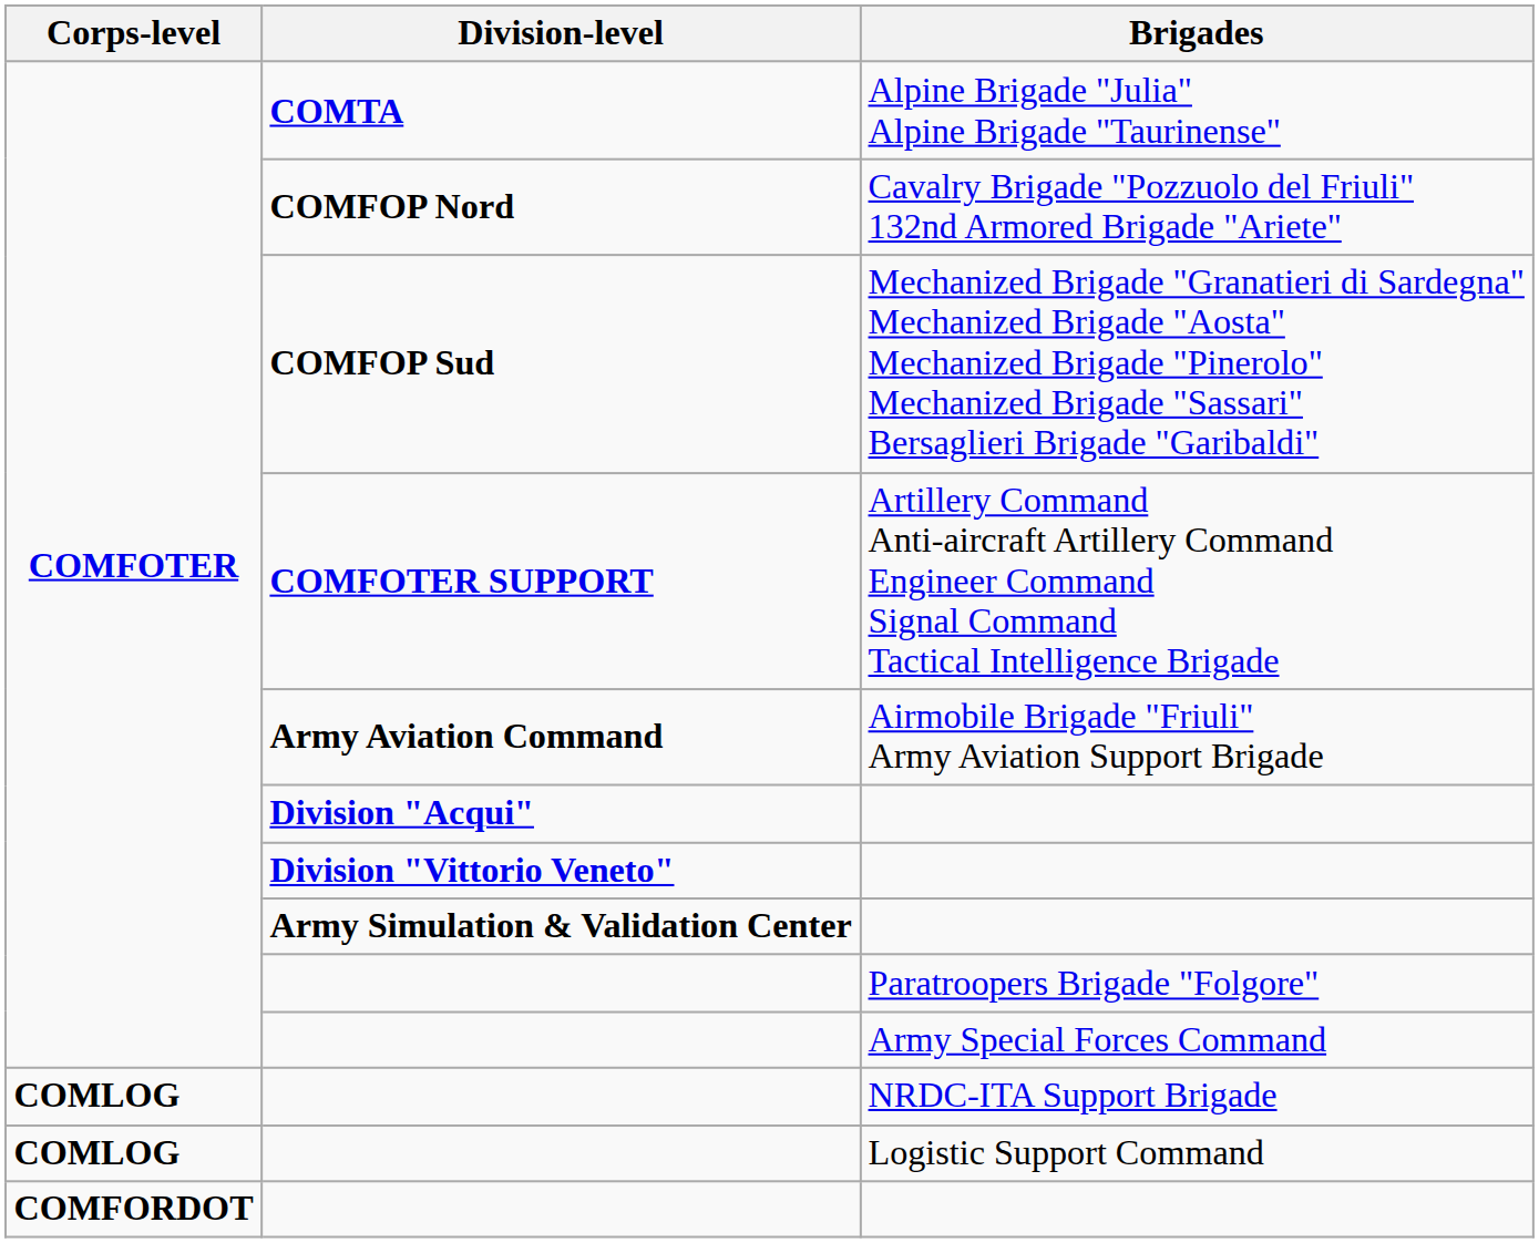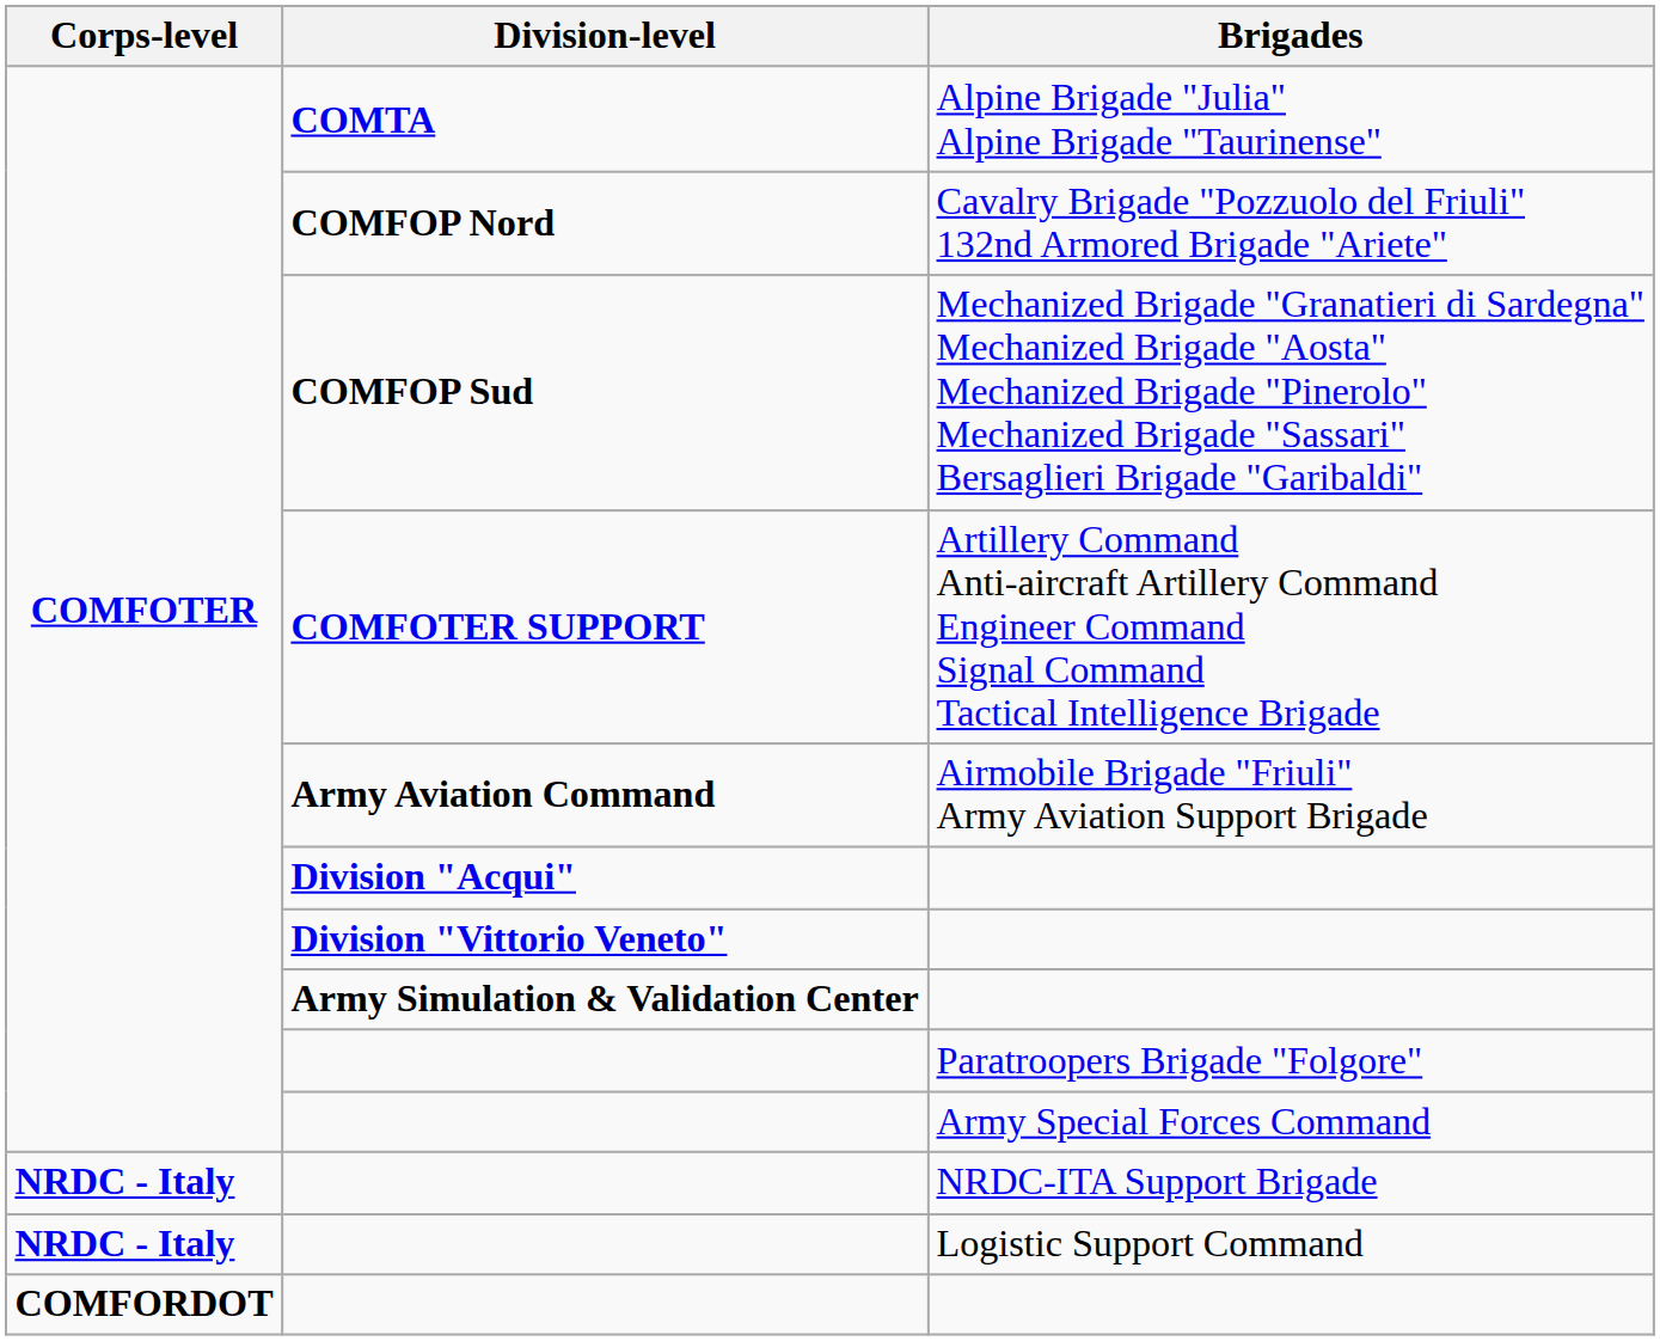NRDC-ITA Support Brigade | Corps-level: COMLOG -> NRDC - Italy
Logistic Support Command | Corps-level: COMLOG -> NRDC - Italy
